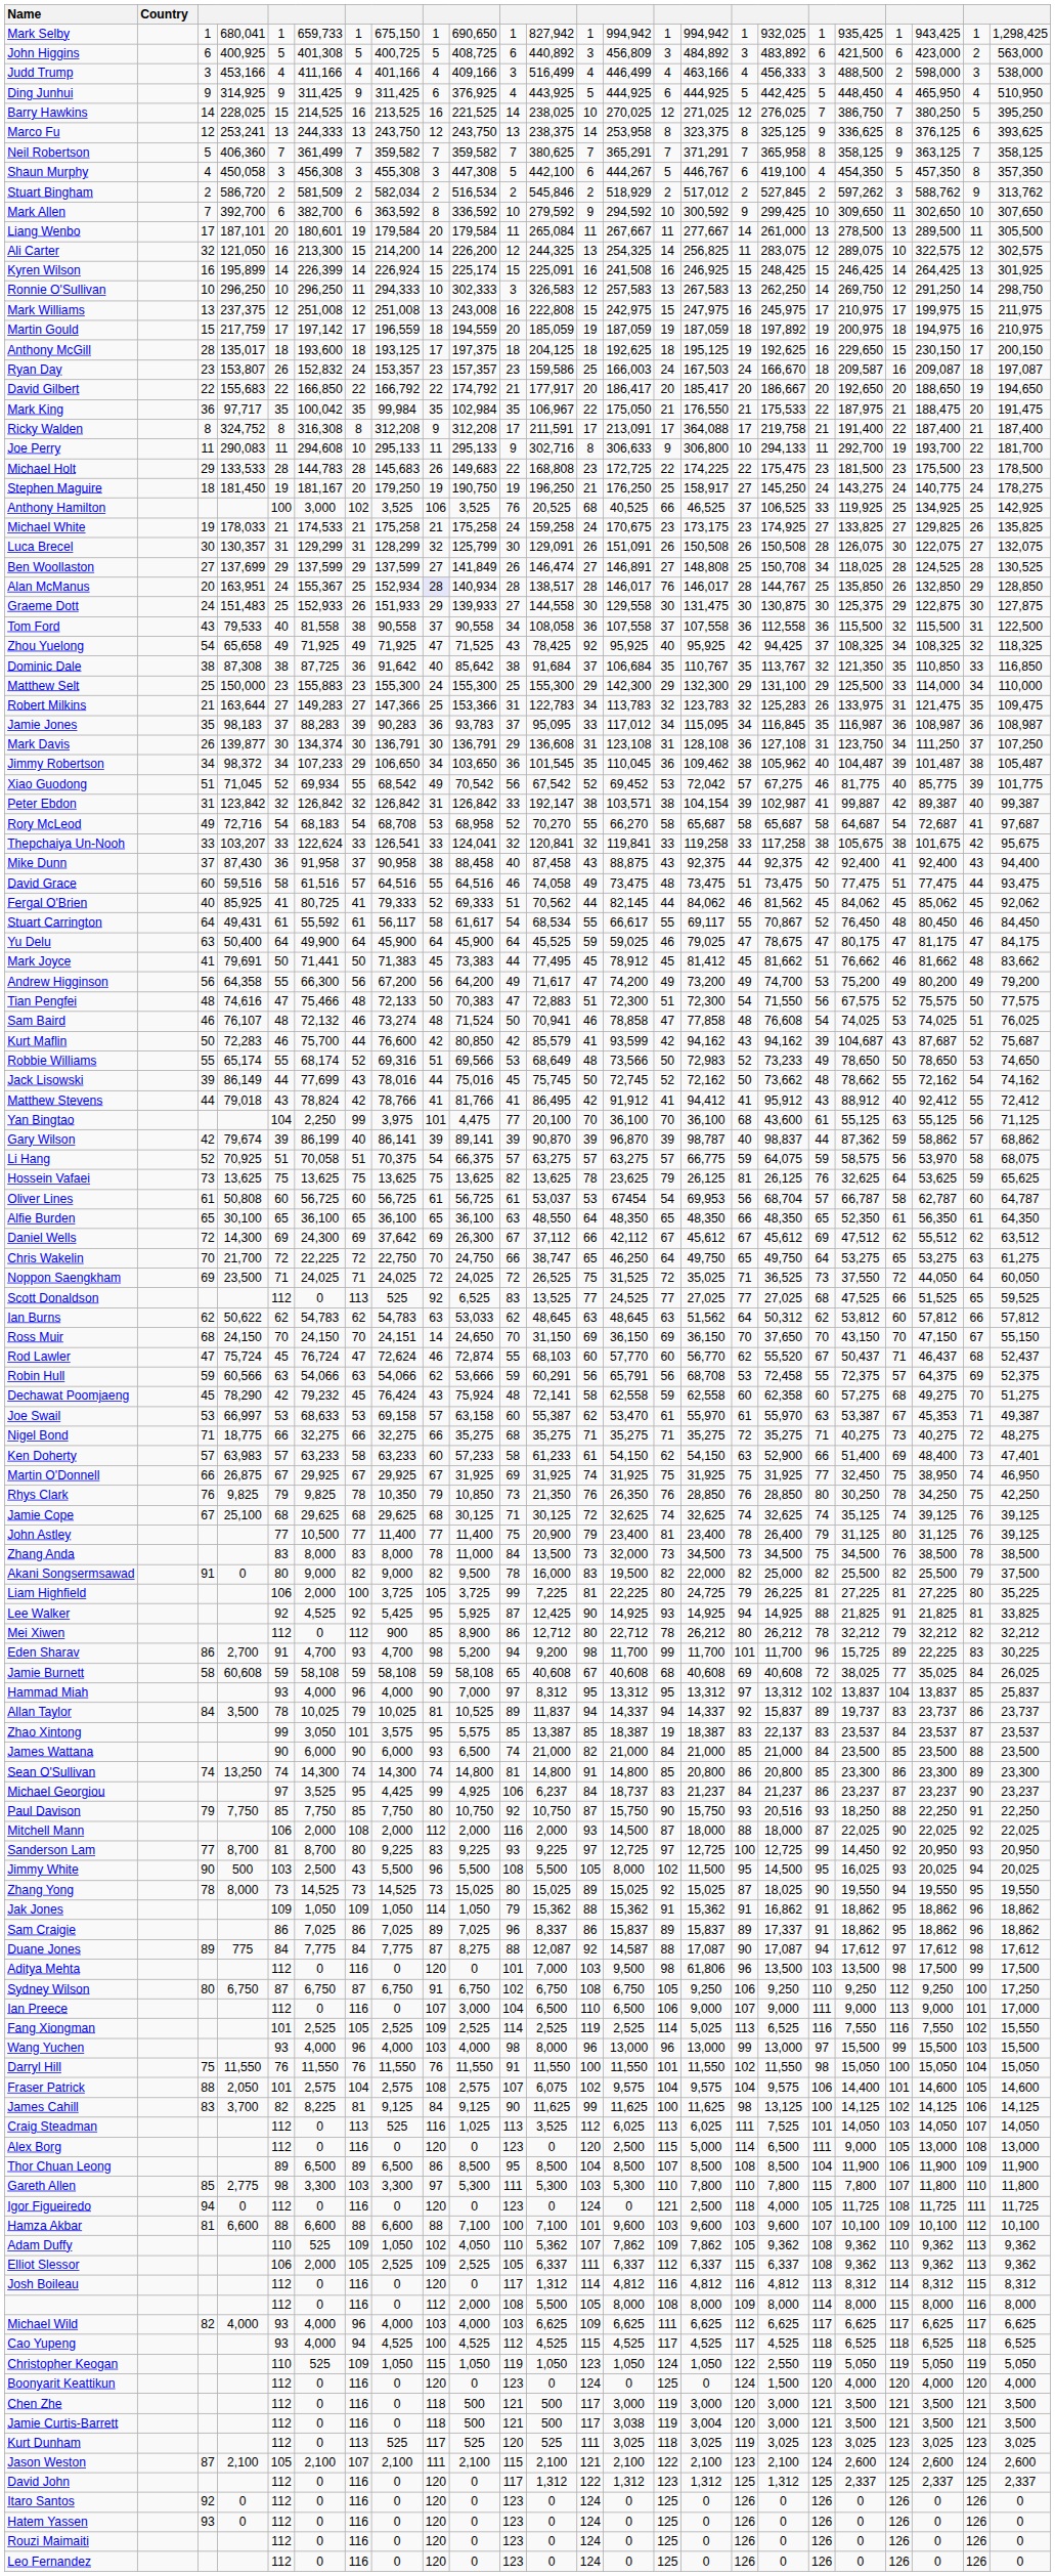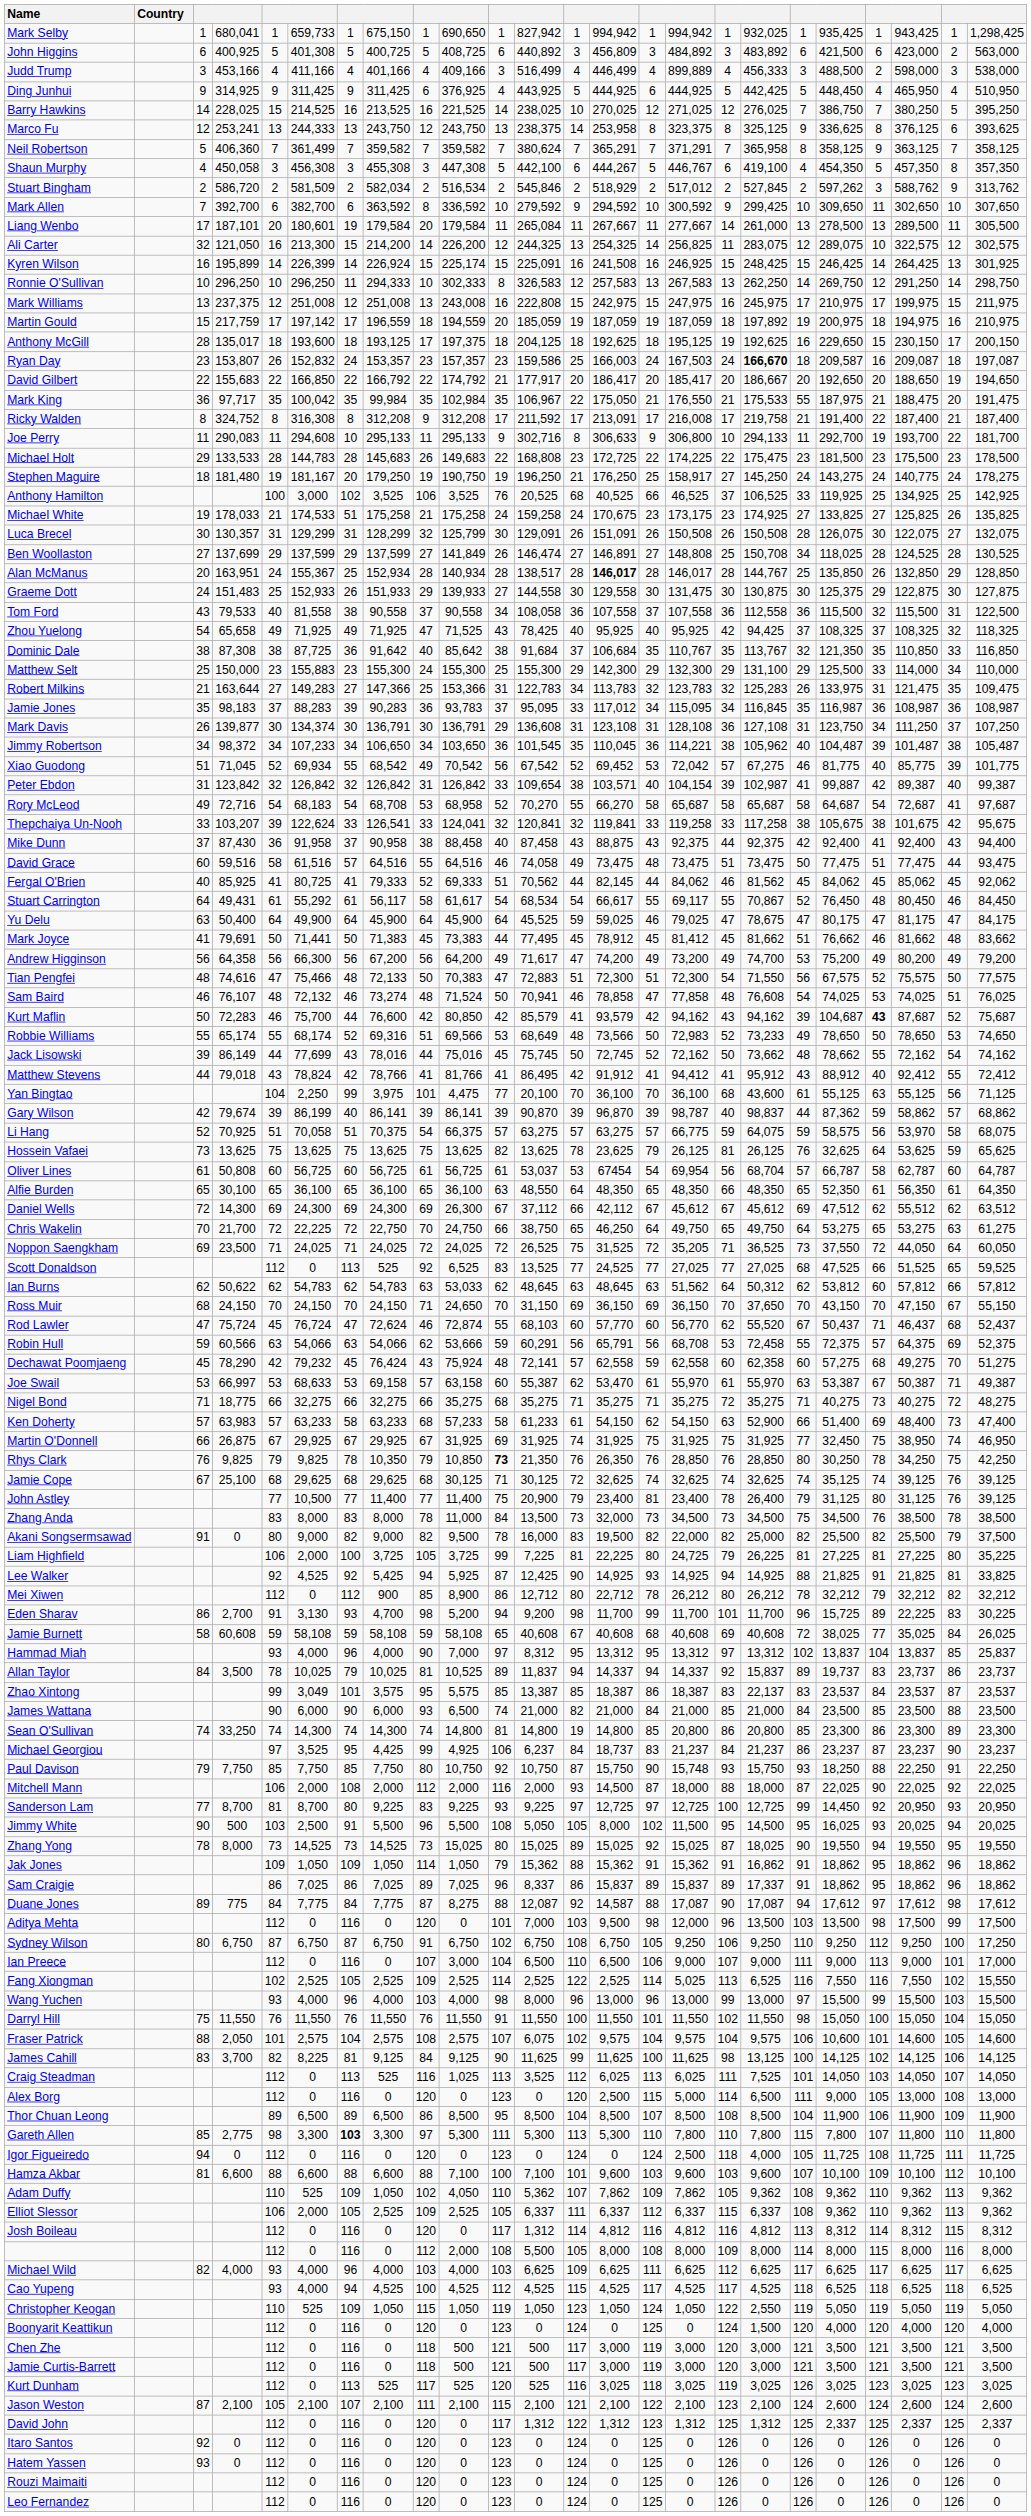Judd Trump | column 16: 463,166 -> 899,889
Neil Robertson | column 12: 380,625 -> 380,624
Ronnie O'Sullivan | column 11: 3 -> 8
Ryan Day | column 18: normal -> bold
Mark King | column 19: 22 -> 55
Ricky Walden | column 12: 211,591 -> 211,592
Ricky Walden | column 16: 364,088 -> 216,008
Stephen Maguire | column 4: 181,450 -> 181,480
Michael White | column 7: 21 -> 51
Michael White | column 22: 129,825 -> 125,825
Alan McManus | column 9: lavender background -> no background
Alan McManus | column 14: normal -> bold
Alan McManus | column 15: 76 -> 28
Zhou Yuelong | column 13: 92 -> 40
Zhou Yuelong | column 21: 34 -> 37
Jimmy Robertson | column 7: 29 -> 34
Jimmy Robertson | column 16: 109,462 -> 114,221
Peter Ebdon | column 12: 192,147 -> 109,654
Peter Ebdon | column 15: 38 -> 40
Thepchaiya Un-Nooh | column 5: 33 -> 39
Stuart Carrington | column 6: 55,592 -> 55,292
Stuart Carrington | column 13: 55 -> 54
Andrew Higginson | column 5: 55 -> 56
Kurt Maflin | column 14: 93,599 -> 93,579
Kurt Maflin | column 21: normal -> bold
Gary Wilson | column 10: 89,141 -> 86,141
Oliver Lines | column 16: 69,953 -> 69,954
Daniel Wells | column 8: 37,642 -> 24,300
Chris Wakelin | column 12: 38,747 -> 38,750
Noppon Saengkham | column 16: 35,025 -> 35,205
Ross Muir | column 8: 24,151 -> 24,150
Ross Muir | column 9: 14 -> 71
Dechawat Poomjaeng | column 13: 58 -> 57
Joe Swail | column 22: 45,353 -> 50,387
Ken Doherty | column 9: 60 -> 68
Ken Doherty | column 24: 47,401 -> 47,400
Rhys Clark | column 11: normal -> bold
Lee Walker | column 9: 95 -> 94
Eden Sharav | column 6: 4,700 -> 3,130
Zhao Xintong | column 6: 3,050 -> 3,049
Zhao Xintong | column 15: 19 -> 86
Sean O'Sullivan | column 4: 13,250 -> 33,250
Sean O'Sullivan | column 13: 91 -> 19
Paul Davison | column 16: 15,750 -> 15,748
Paul Davison | column 18: 20,516 -> 15,750
Jimmy White | column 7: 43 -> 91
Jimmy White | column 12: 5,500 -> 5,050
Aditya Mehta | column 16: 61,806 -> 12,000
Fang Xiongman | column 5: 101 -> 102
Fang Xiongman | column 13: 119 -> 122
Fraser Patrick | column 20: 14,400 -> 10,600
Gareth Allen | column 7: normal -> bold
Gareth Allen | column 13: 103 -> 113
Igor Figueiredo | column 15: 121 -> 124
Elliot Slessor | column 21: 113 -> 110
Jamie Curtis-Barrett | column 14: 3,038 -> 3,000
Jamie Curtis-Barrett | column 16: 3,004 -> 3,000
Kurt Dunham | column 13: 111 -> 116
Kurt Dunham | column 19: 123 -> 126
